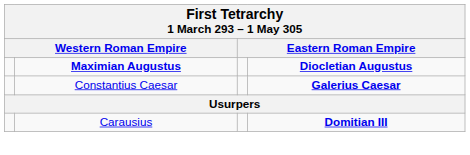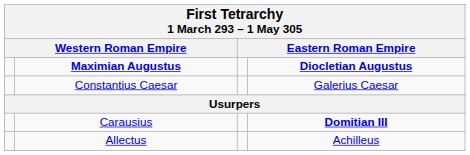Constantius Caesar | column 4: bold -> normal
+ row: Allectus | Achilleus
